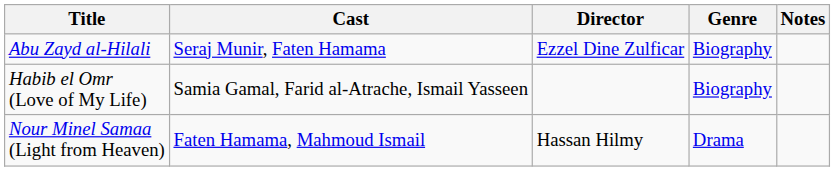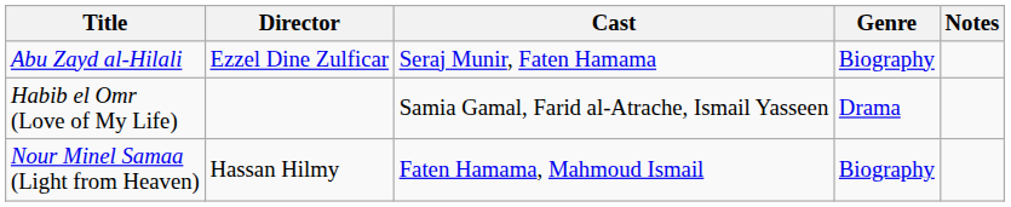columns swapped: Director <-> Cast
Habib el Omr (Love of My Life) | Genre: Biography -> Drama
Nour Minel Samaa (Light from Heaven) | Genre: Drama -> Biography
